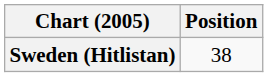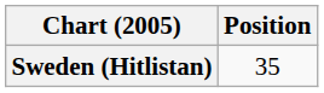Sweden (Hitlistan) | Position: 38 -> 35
